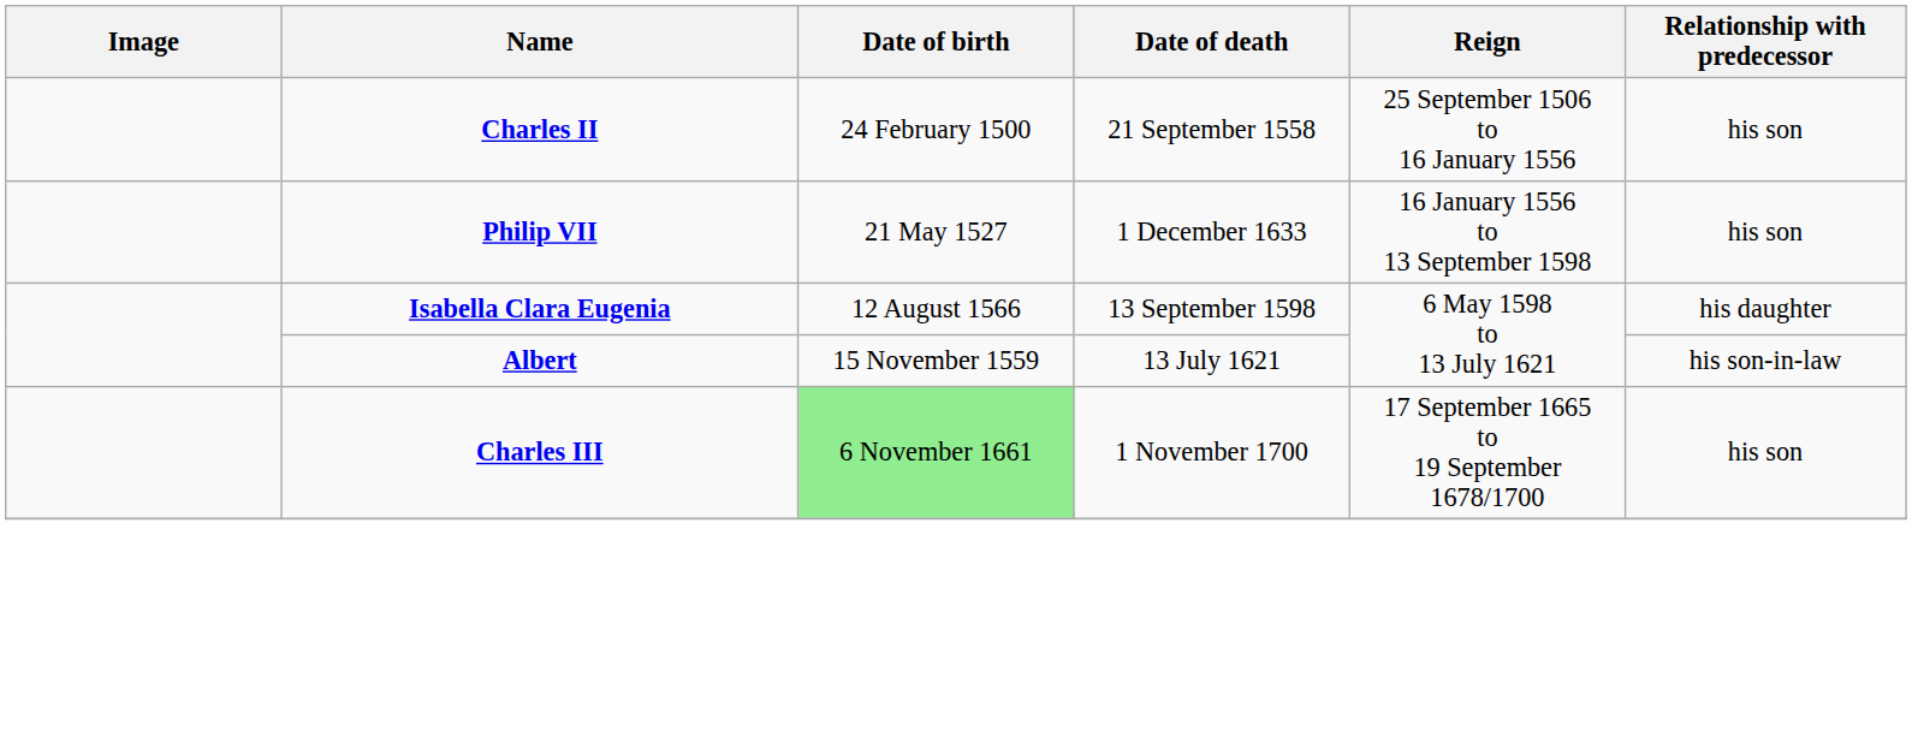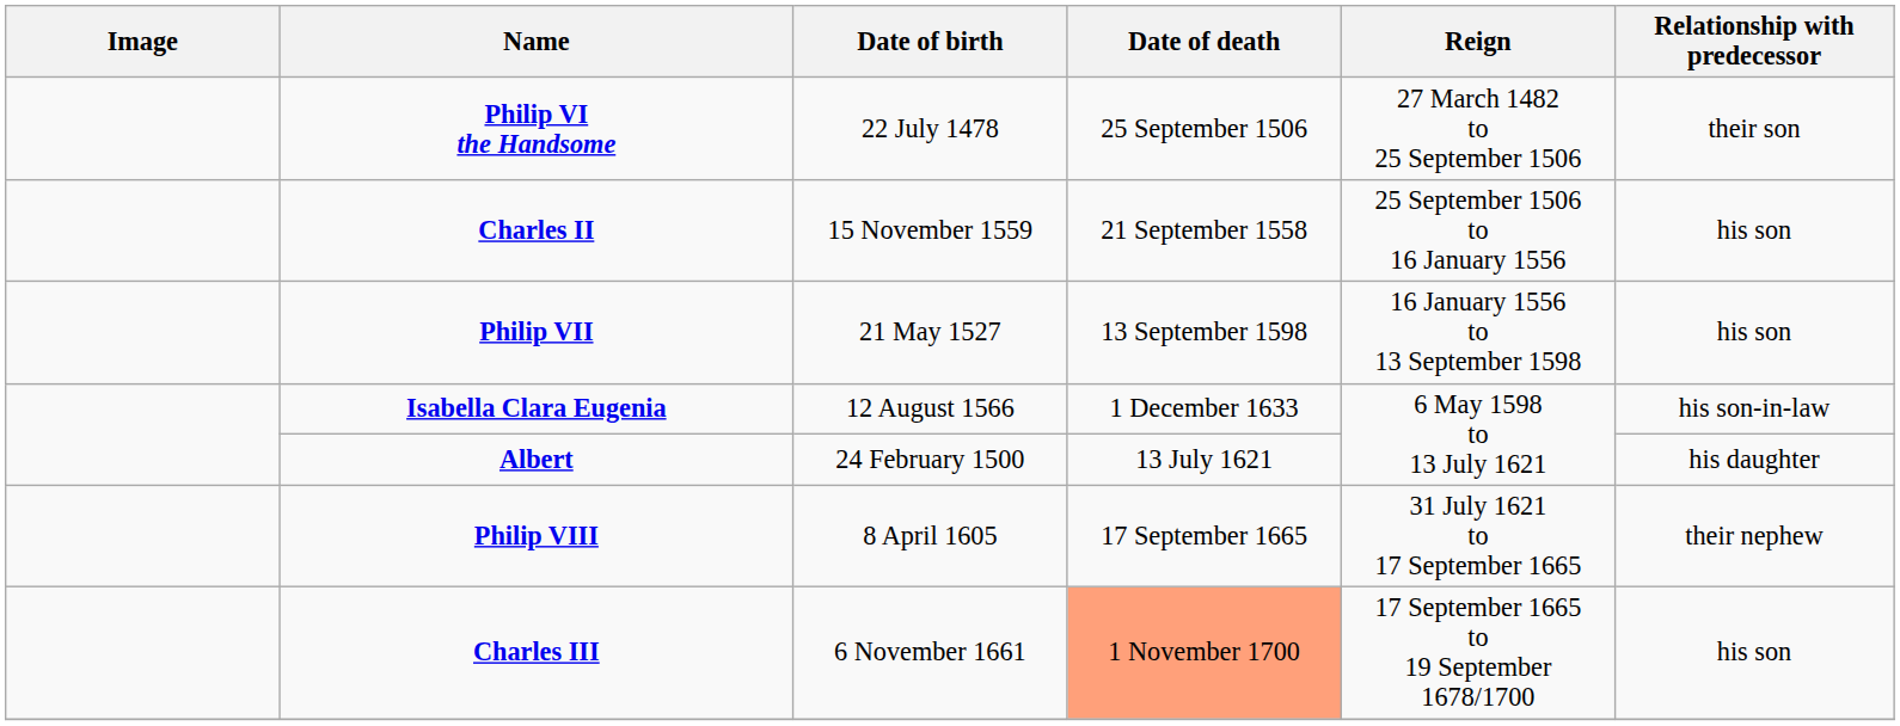+ row: Philip VI the Handsome | 22 July 1478 | 25 September 1506 | 27 March 1482 to 25 September 1506 | their son
Charles II | Date of birth: 24 February 1500 -> 15 November 1559
Philip VII | Date of death: 1 December 1633 -> 13 September 1598
Isabella Clara Eugenia | Date of death: 13 September 1598 -> 1 December 1633
Isabella Clara Eugenia | Relationship with predecessor: his daughter -> his son-in-law
Albert | Date of birth: 15 November 1559 -> 24 February 1500
Albert | Relationship with predecessor: his son-in-law -> his daughter
+ row: Philip VIII | 8 April 1605 | 17 September 1665 | 31 July 1621 to 17 September 1665 | their nephew
Charles III | Date of birth: lightgreen background -> no background
Charles III | Date of death: no background -> lightsalmon background
